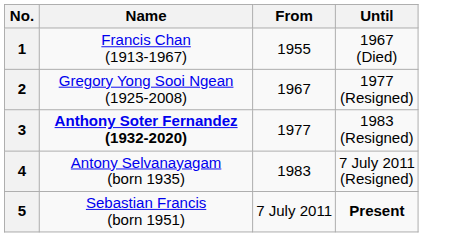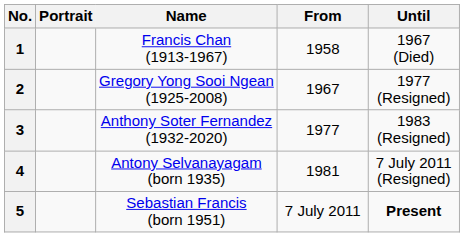+ column: Portrait
1 | From: 1955 -> 1958
3 | Name: bold -> normal
4 | From: 1983 -> 1981
